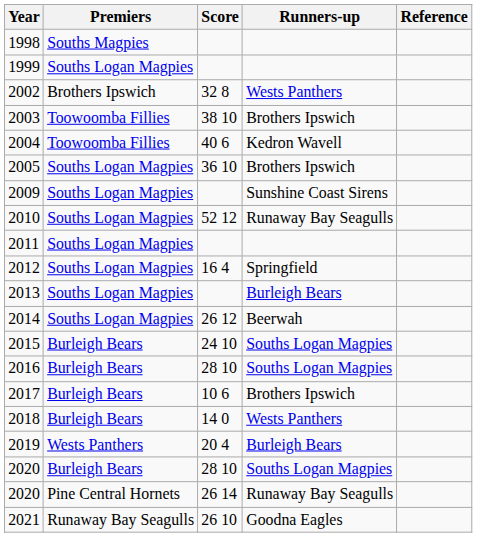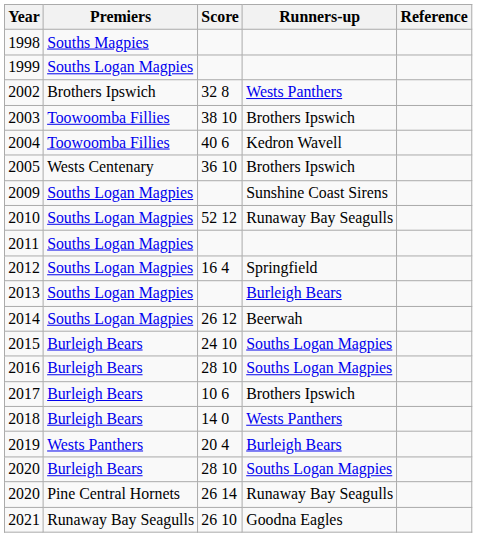2005 | Premiers: Souths Logan Magpies -> Wests Centenary
